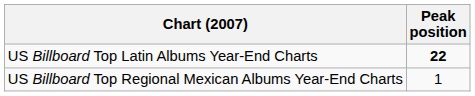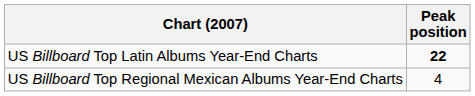US Billboard Top Regional Mexican Albums Year-End Charts | Peak position: 1 -> 4
